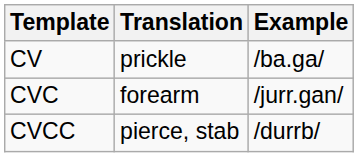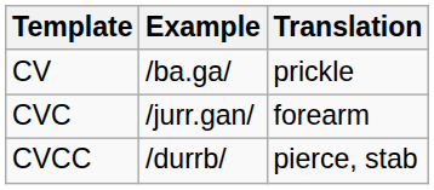columns swapped: Example <-> Translation
